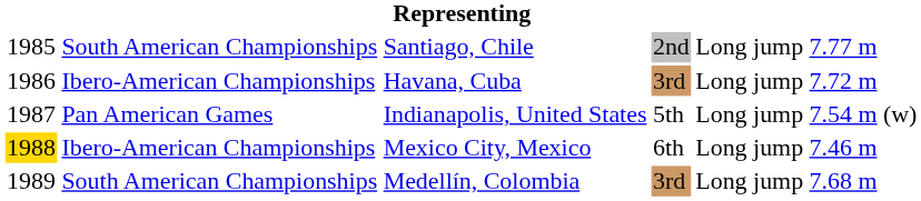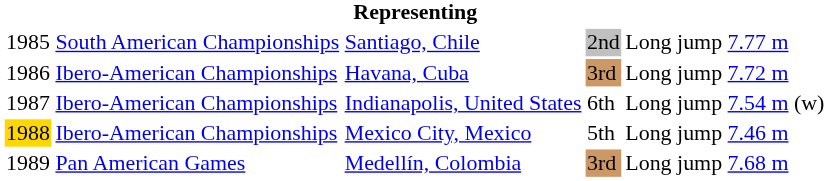Indianapolis, United States | column 2: Pan American Games -> Ibero-American Championships
Indianapolis, United States | column 4: 5th -> 6th
Mexico City, Mexico | column 4: 6th -> 5th
Medellín, Colombia | column 2: South American Championships -> Pan American Games
